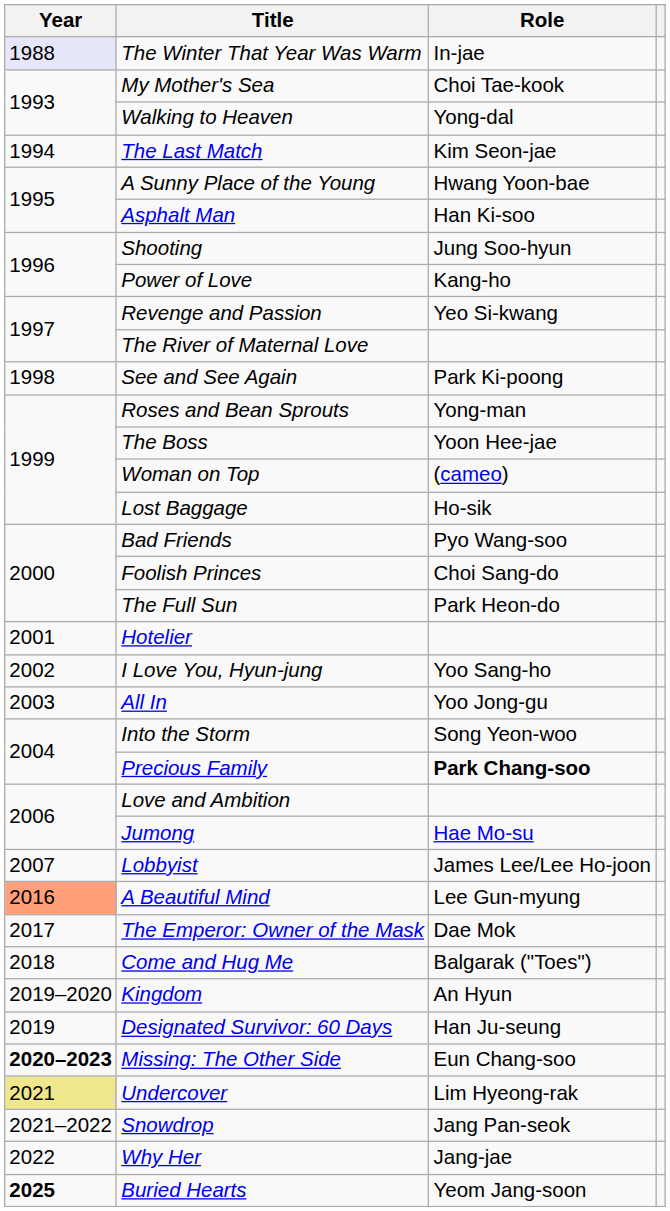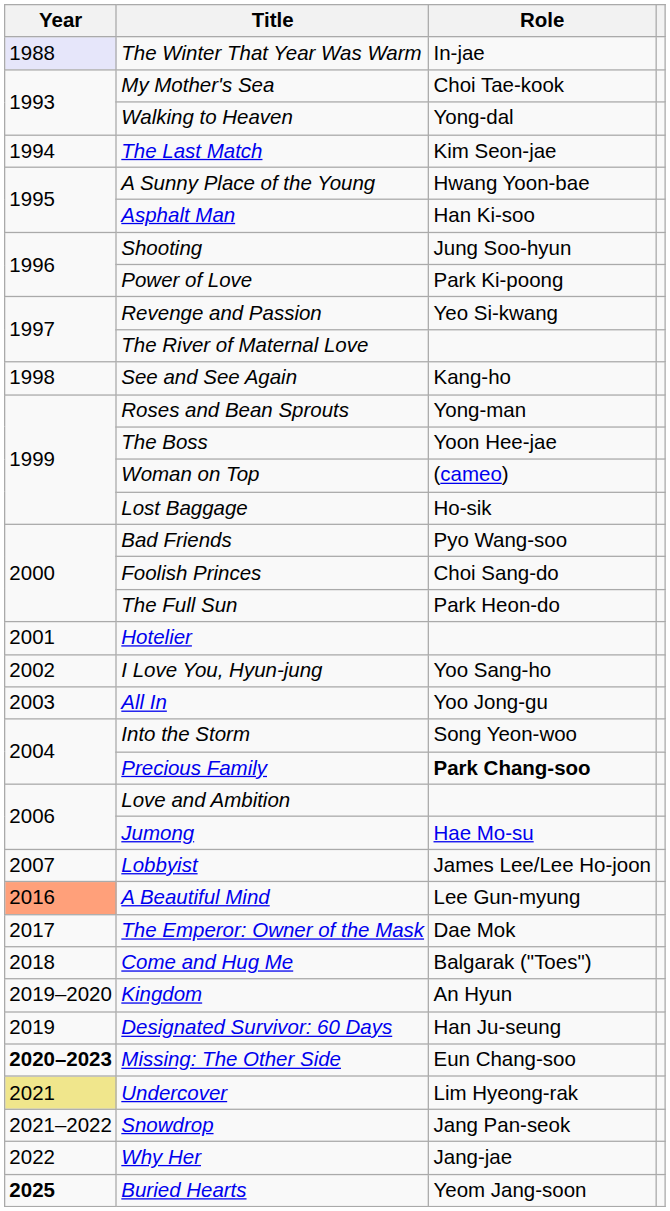Power of Love | Role: Kang-ho -> Park Ki-poong
See and See Again | Role: Park Ki-poong -> Kang-ho
